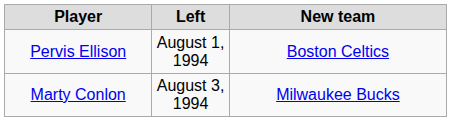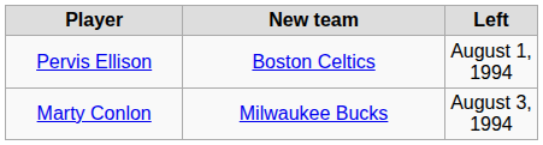columns swapped: Left <-> New team
